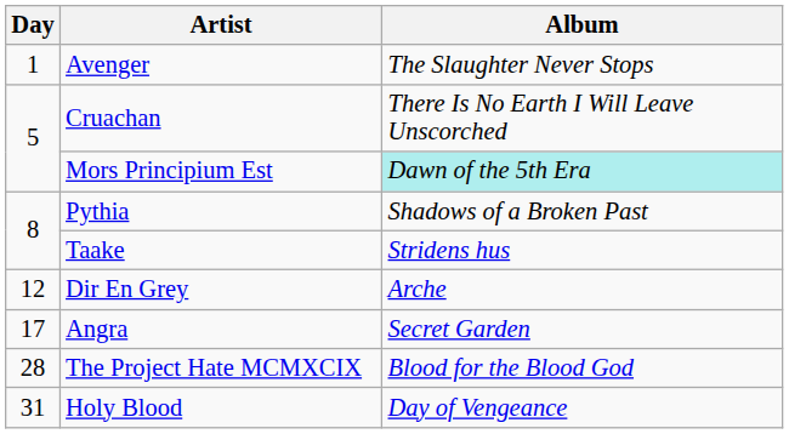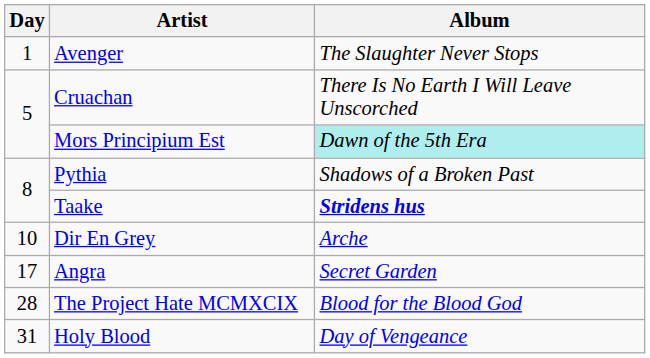Taake | Album: normal -> bold
Dir En Grey | Day: 12 -> 10
